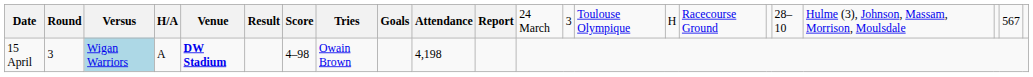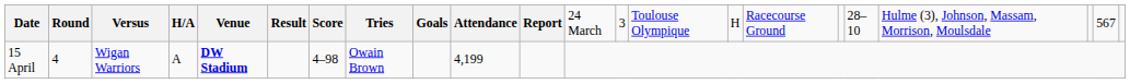15 April | column 2: 3 -> 4
15 April | column 3: lightblue background -> no background
15 April | column 10: 4,198 -> 4,199
